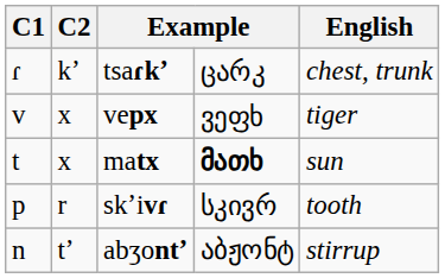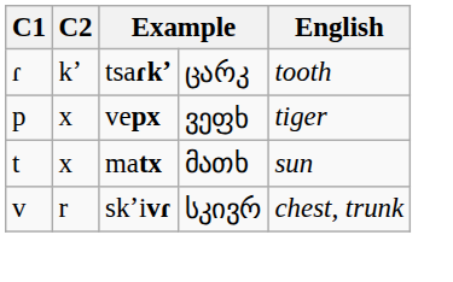tsaɾkʼ | English: chest, trunk -> tooth
vepx | C1: v -> p
matx | column 4: bold -> normal
skʼivɾ | C1: p -> v
skʼivɾ | English: tooth -> chest, trunk
- row: n | tʼ | abʒontʼ | აბჟონტ | stirrup
